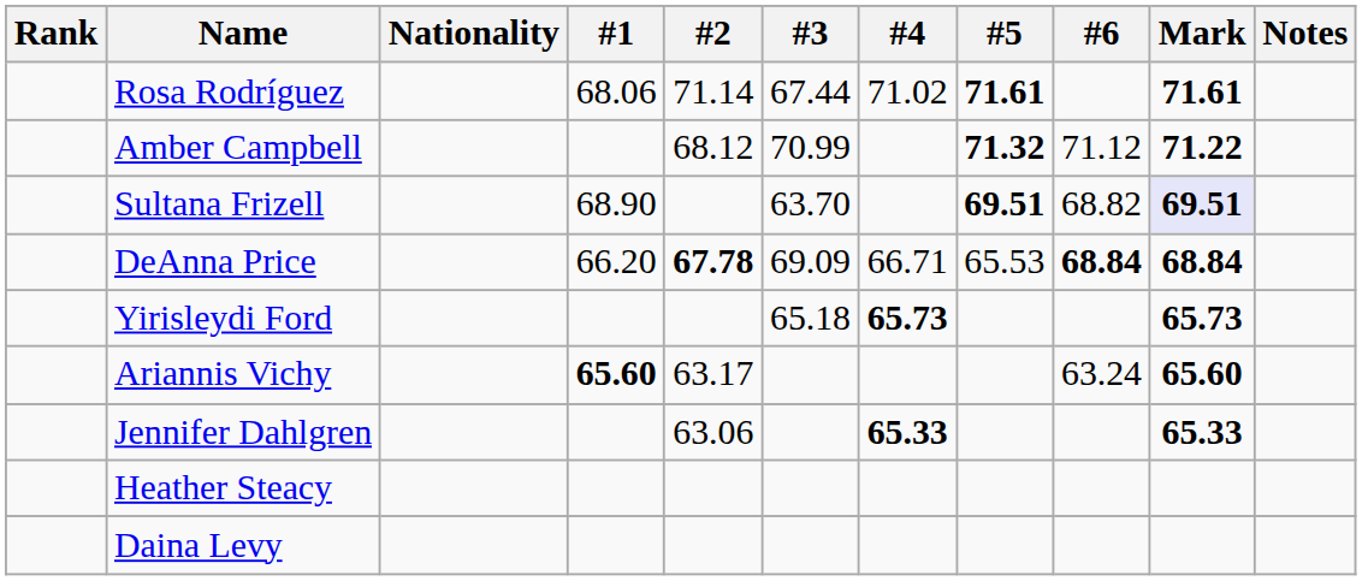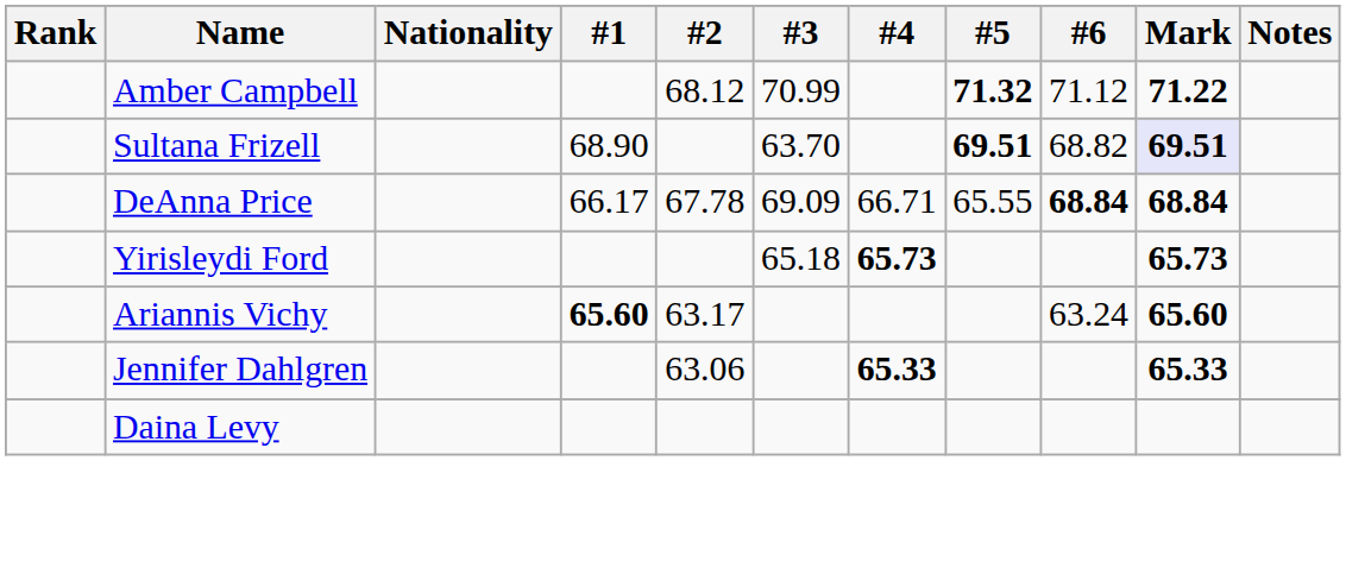- row: Rosa Rodríguez | 68.06 | 71.14 | 67.44 | 71.02 | 71.61 | 71.61
DeAnna Price | #1: 66.20 -> 66.17
DeAnna Price | #2: bold -> normal
DeAnna Price | #5: 65.53 -> 65.55
- row: Heather Steacy
